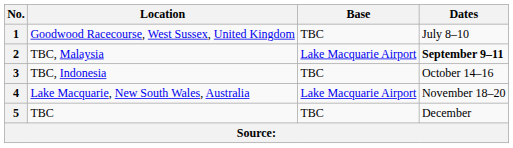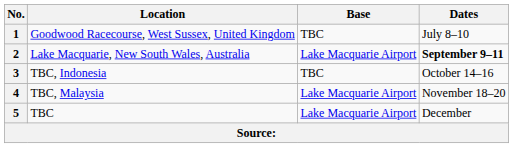2 | Location: TBC, Malaysia -> Lake Macquarie, New South Wales, Australia
4 | Location: Lake Macquarie, New South Wales, Australia -> TBC, Malaysia
5 | Base: TBC -> Lake Macquarie Airport
